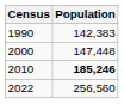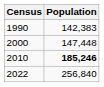2022 | Population: 256,560 -> 256,840
